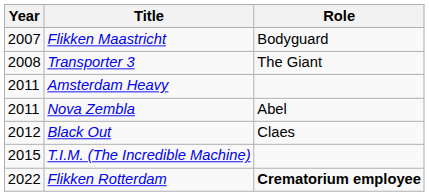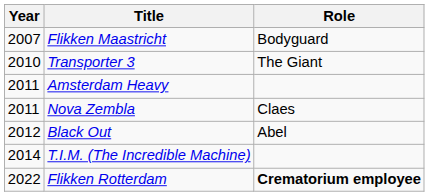Transporter 3 | Year: 2008 -> 2010
Nova Zembla | Role: Abel -> Claes
Black Out | Role: Claes -> Abel
T.I.M. (The Incredible Machine) | Year: 2015 -> 2014
